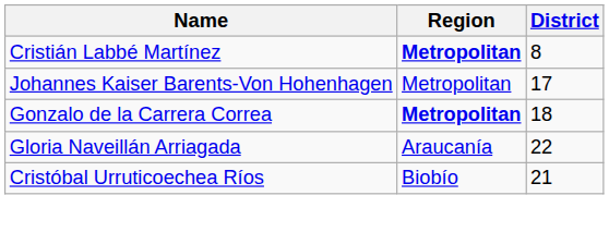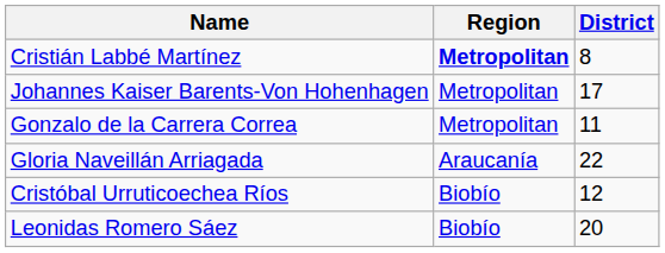Gonzalo de la Carrera Correa | Region: bold -> normal
Gonzalo de la Carrera Correa | District: 18 -> 11
Cristóbal Urruticoechea Ríos | District: 21 -> 12
+ row: Leonidas Romero Sáez | Biobío | 20
